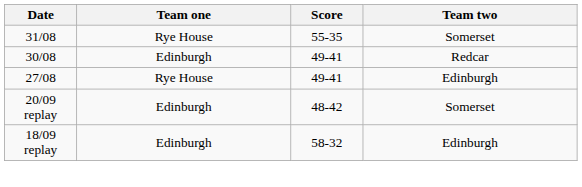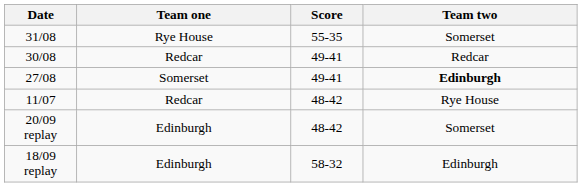30/08 | Team one: Edinburgh -> Redcar
27/08 | Team one: Rye House -> Somerset
27/08 | Team two: normal -> bold
+ row: 11/07 | Redcar | 48-42 | Rye House
